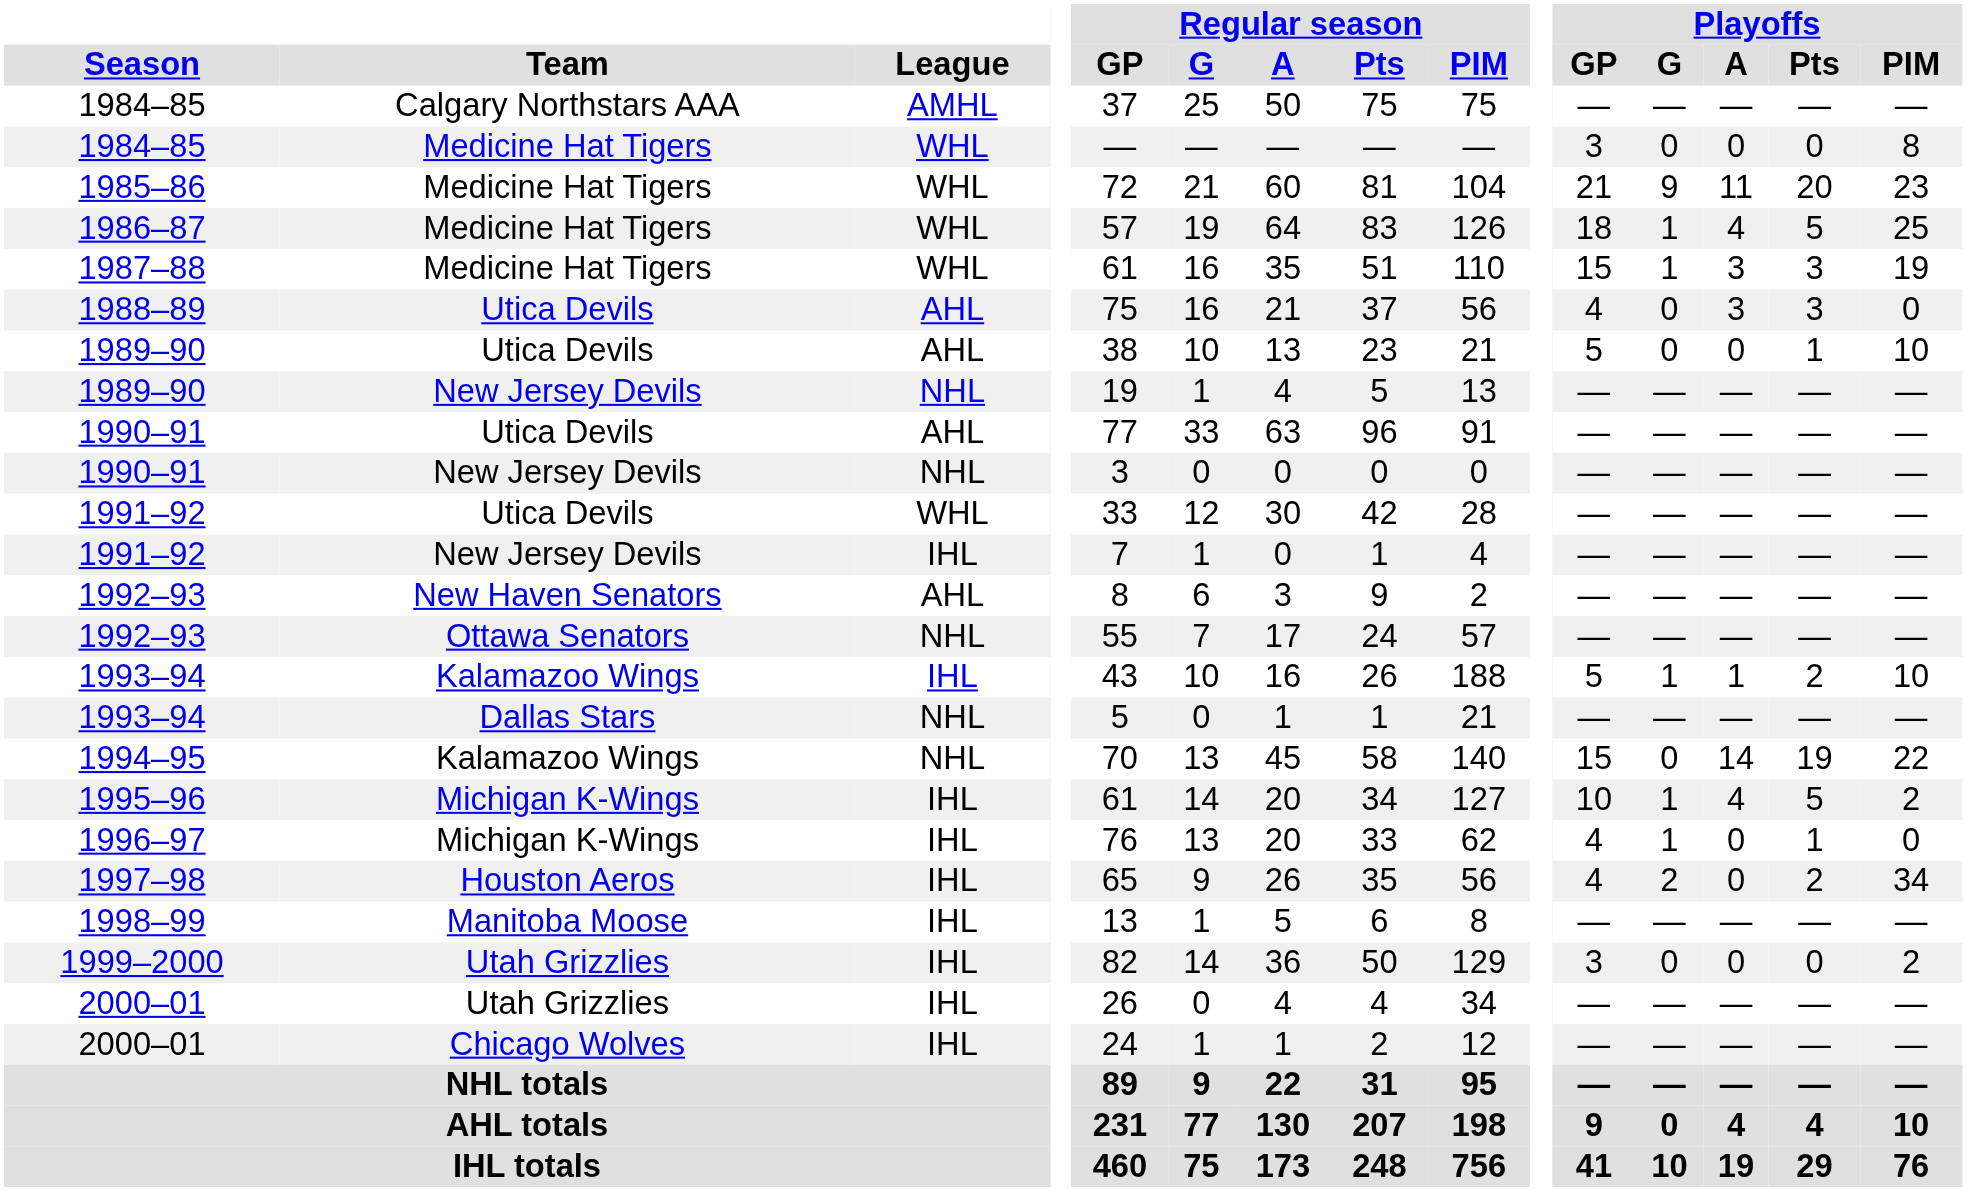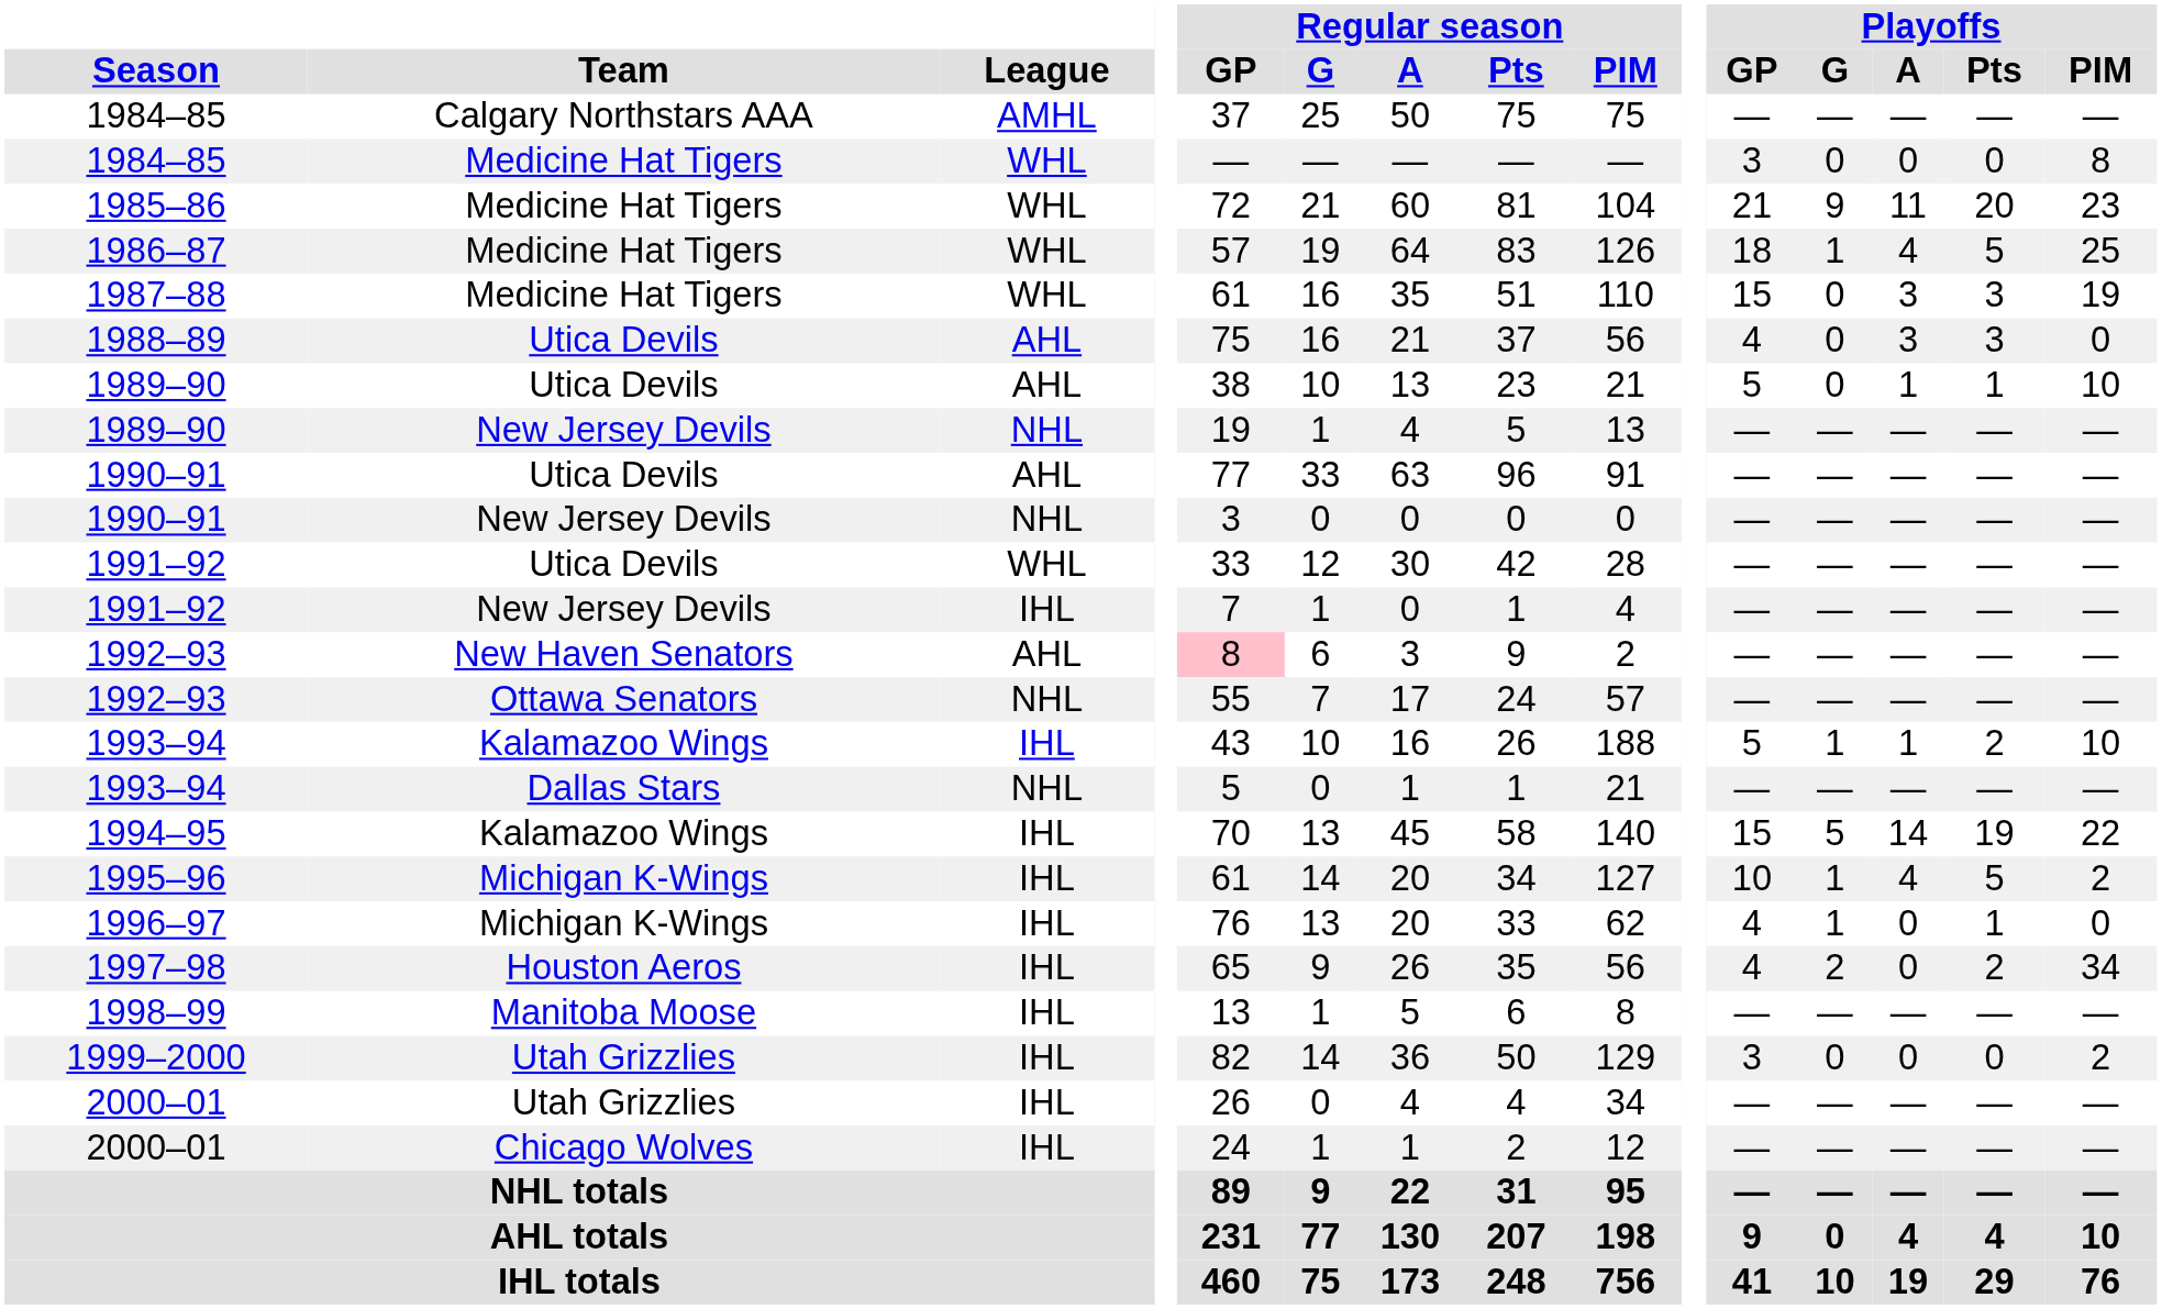1987–88 | Playoffs / G: 1 -> 0
1989–90 / Utica Devils | Playoffs / A: 0 -> 1
1992–93 / New Haven Senators | Regular season / GP: no background -> pink background
1994–95 | League: NHL -> IHL
1994–95 | Playoffs / G: 0 -> 5
